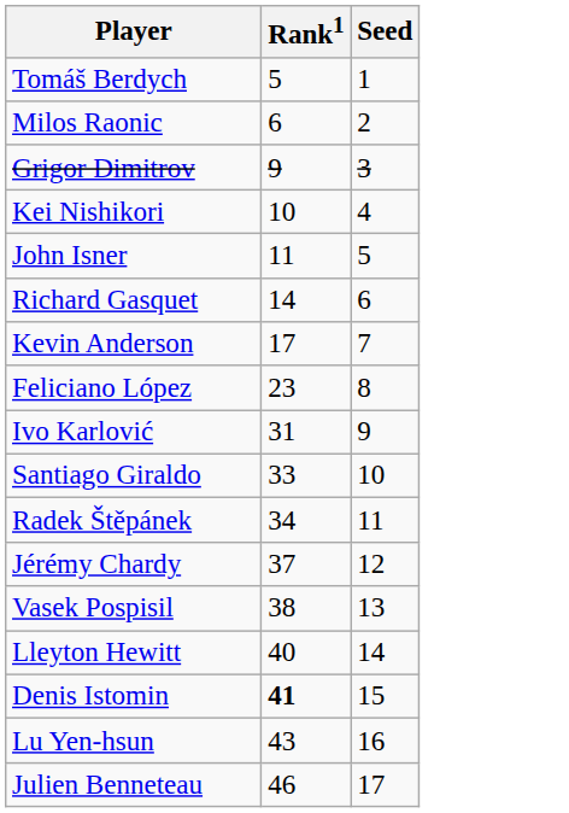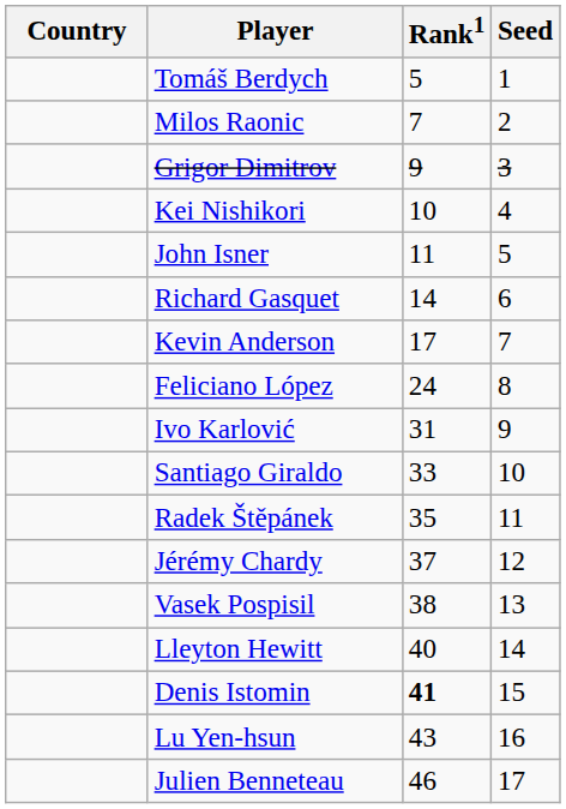+ column: Country
Milos Raonic | Rank1: 6 -> 7
Feliciano López | Rank1: 23 -> 24
Radek Štěpánek | Rank1: 34 -> 35
